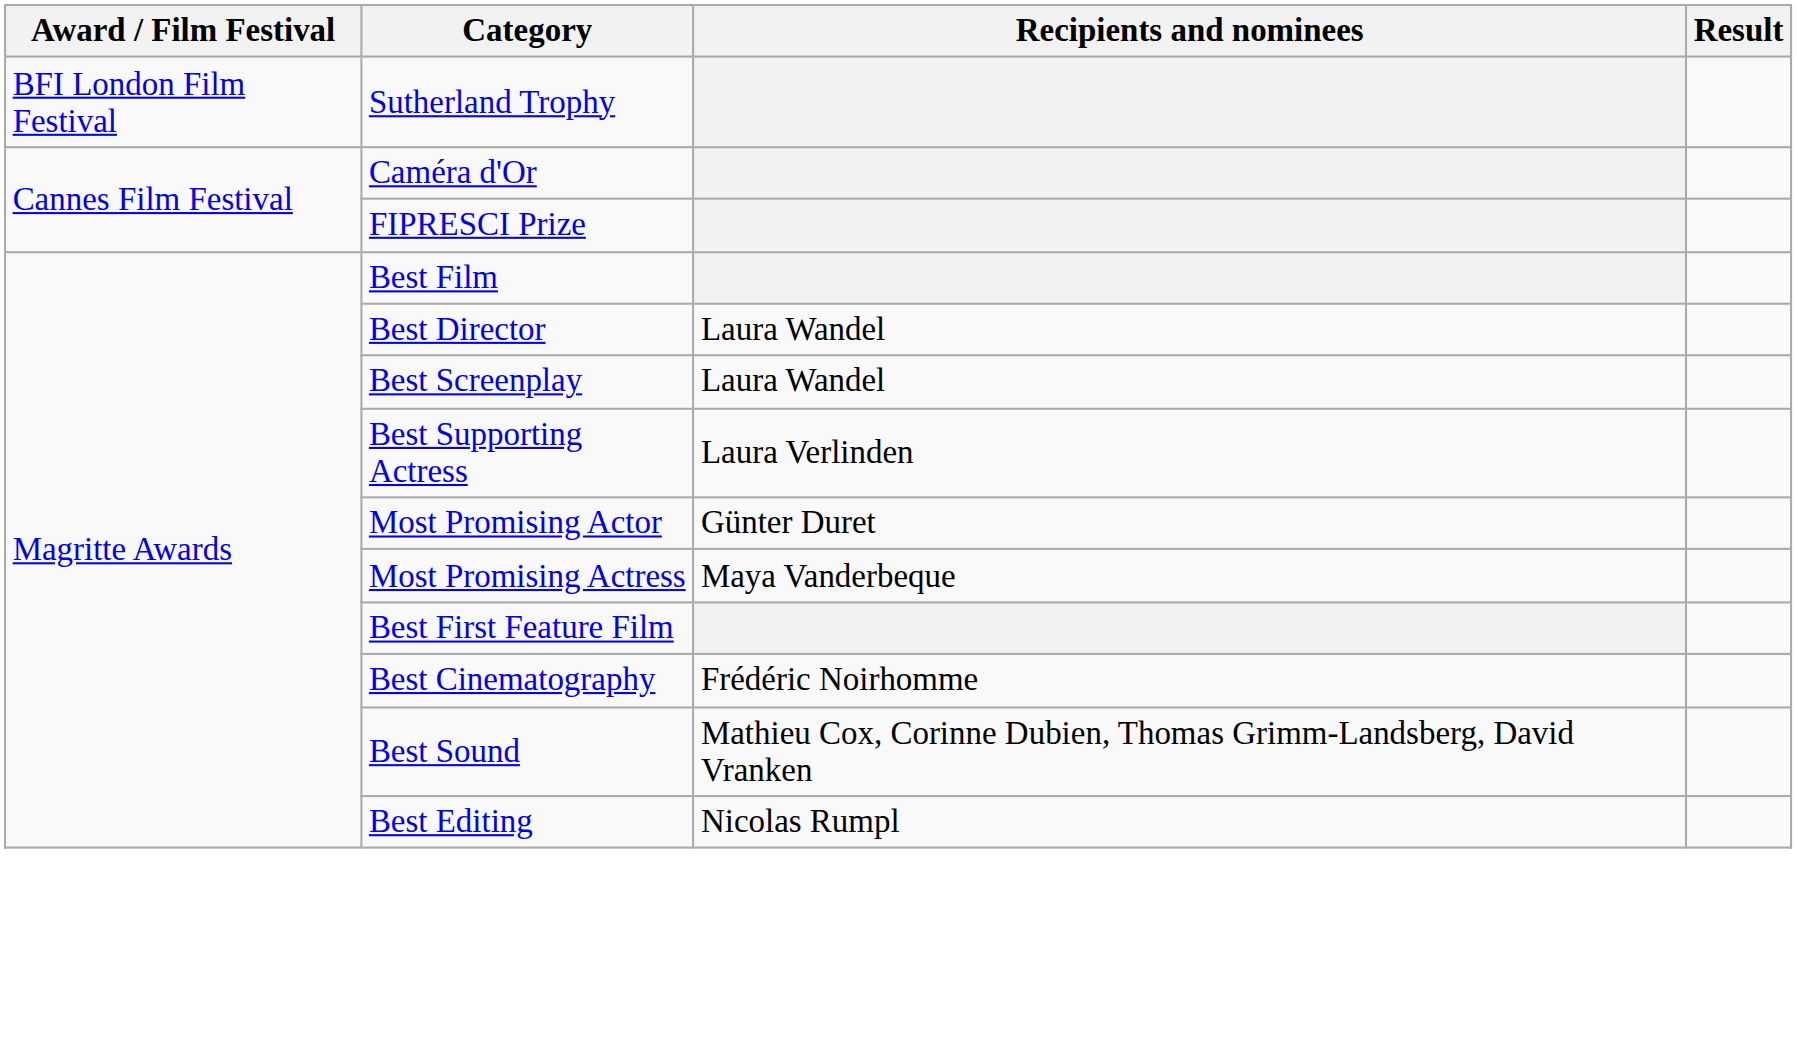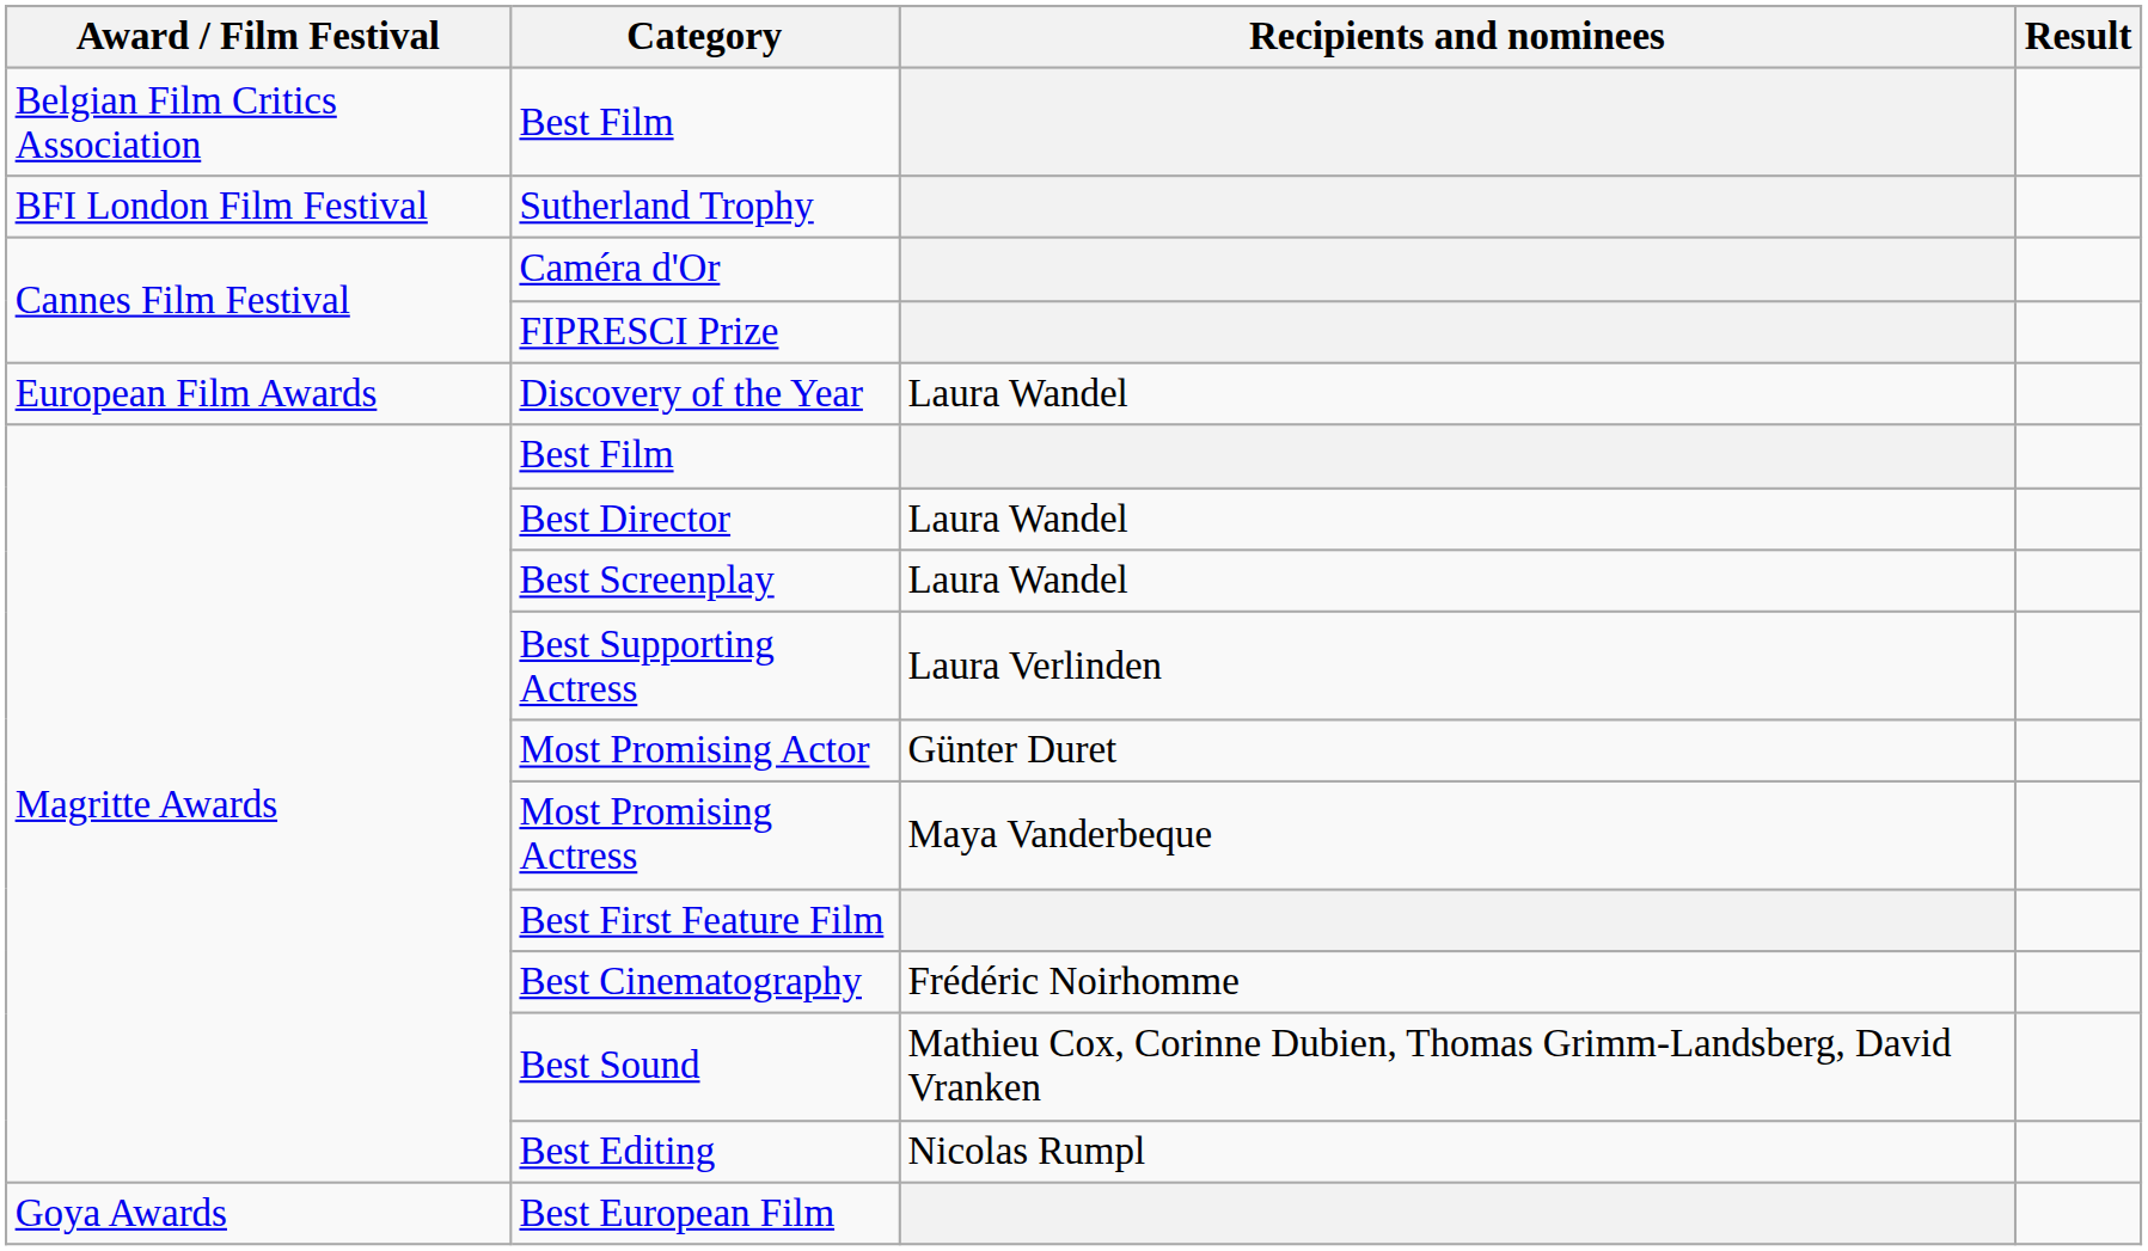+ row: Belgian Film Critics Association | Best Film
+ row: European Film Awards | Discovery of the Year | Laura Wandel
+ row: Goya Awards | Best European Film
